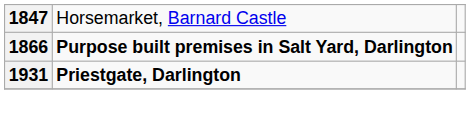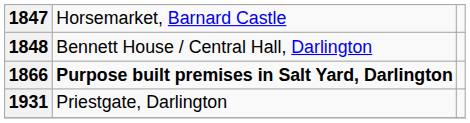+ row: 1848 | Bennett House / Central Hall, Darlington
1931 | column 2: bold -> normal
